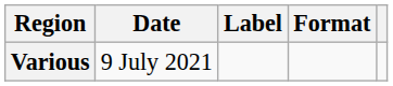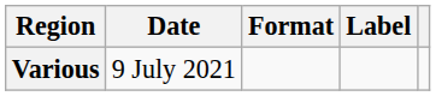columns swapped: Format <-> Label
